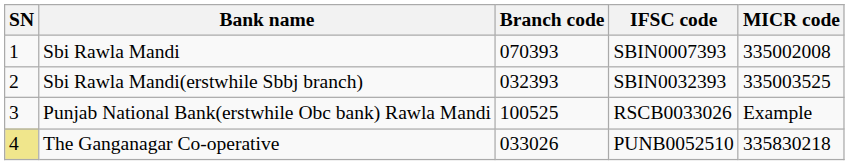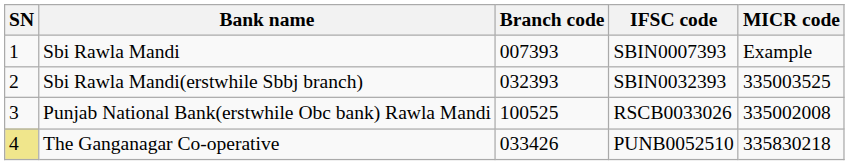Sbi Rawla Mandi | Branch code: 070393 -> 007393
Sbi Rawla Mandi | MICR code: 335002008 -> Example
Punjab National Bank(erstwhile Obc bank) Rawla Mandi | MICR code: Example -> 335002008
The Ganganagar Co-operative | Branch code: 033026 -> 033426
